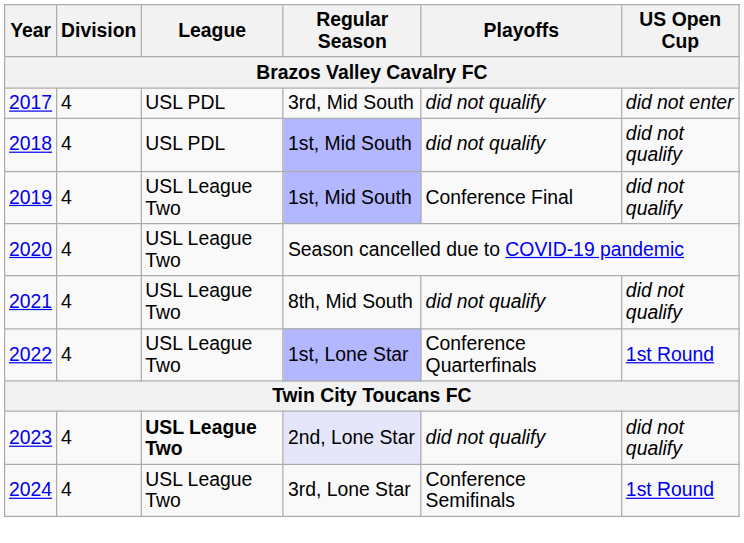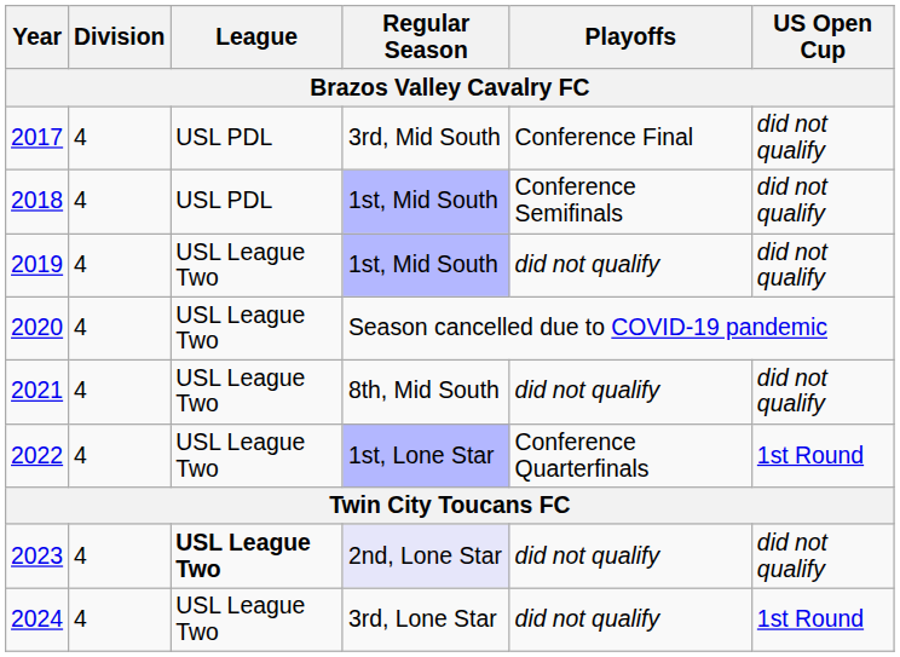2017 | Playoffs: did not qualify -> Conference Final
2017 | US Open Cup: did not enter -> did not qualify
2018 | Playoffs: did not qualify -> Conference Semifinals
2019 | Playoffs: Conference Final -> did not qualify
2024 | Playoffs: Conference Semifinals -> did not qualify
